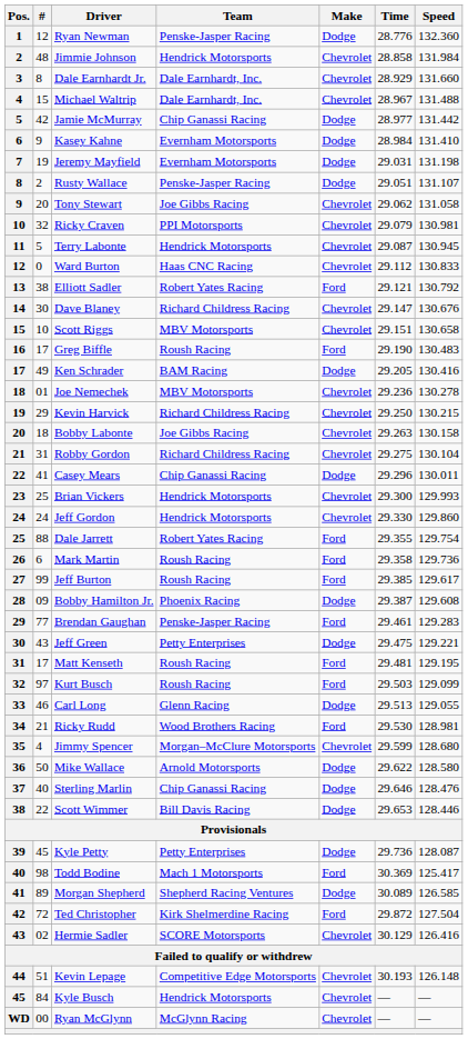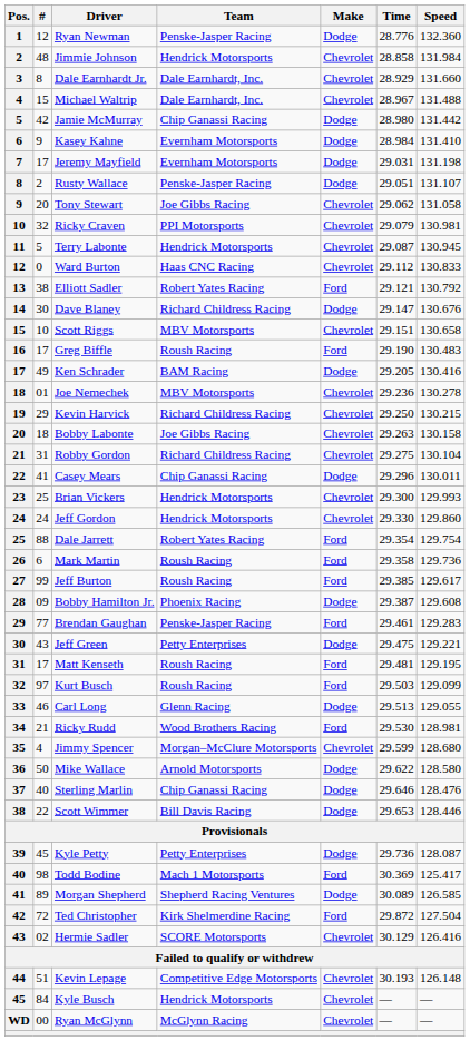Jamie McMurray | Time: 28.977 -> 28.980
Jeremy Mayfield | #: 19 -> 17
Dave Blaney | Make: Chevrolet -> Dodge
Dale Jarrett | Time: 29.355 -> 29.354
